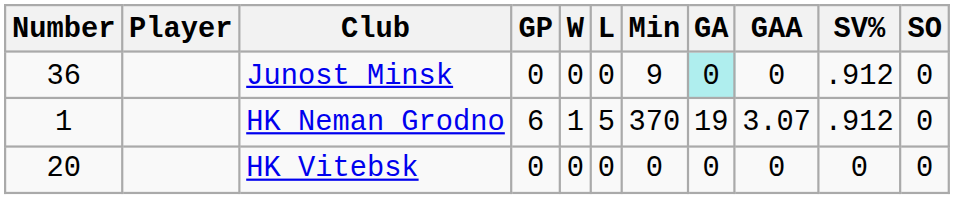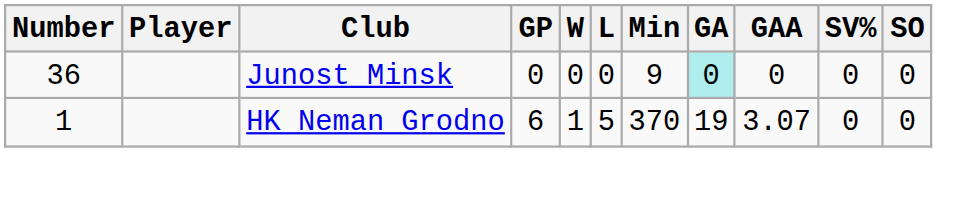Junost Minsk | SV%: .912 -> 0
HK Neman Grodno | SV%: .912 -> 0
- row: 20 | HK Vitebsk | 0 | 0 | 0 | 0 | 0 | 0 | 0 | 0
